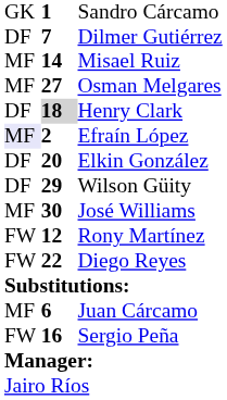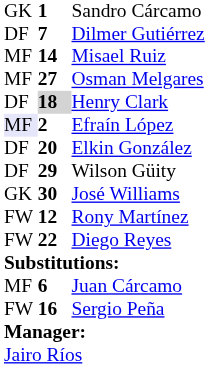José Williams | column 1: MF -> GK
